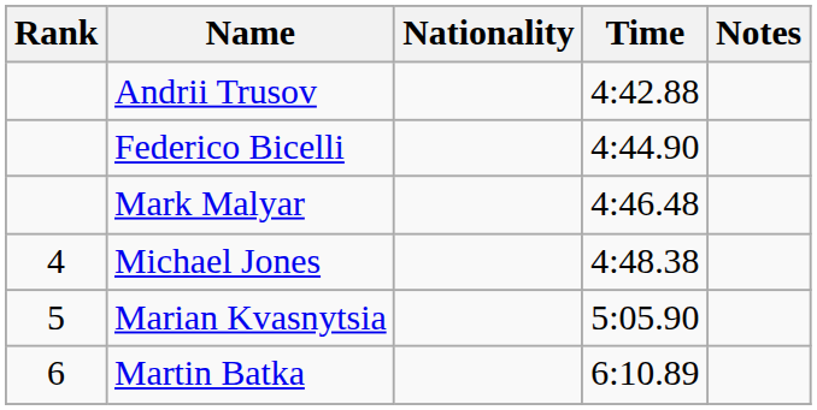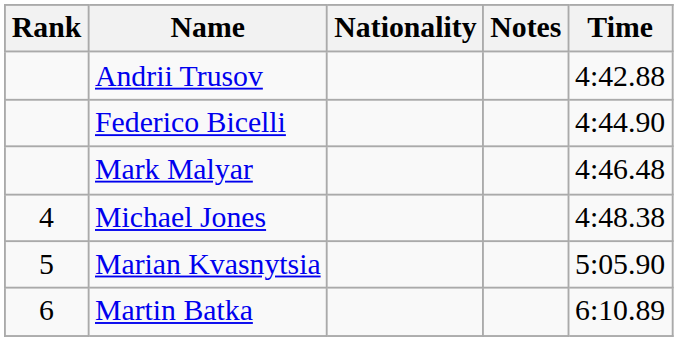columns swapped: Time <-> Notes
